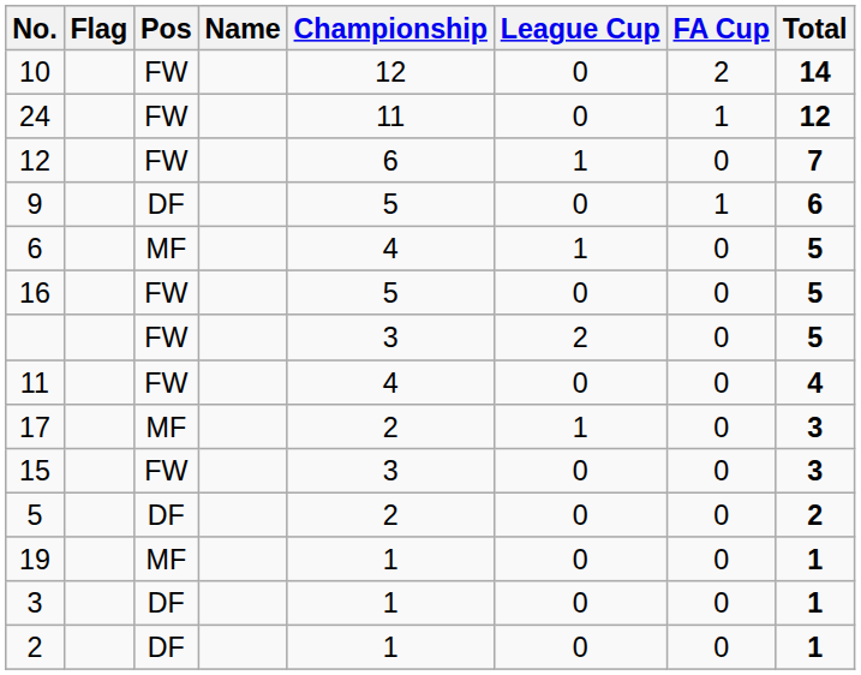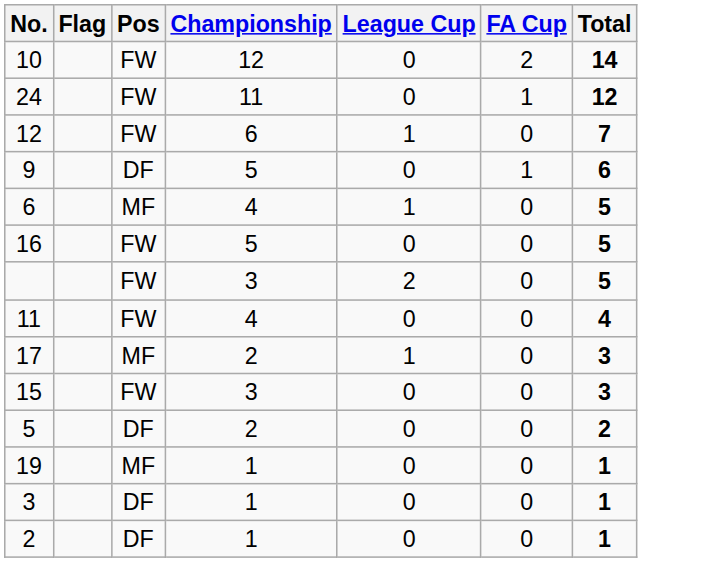- column: Name
